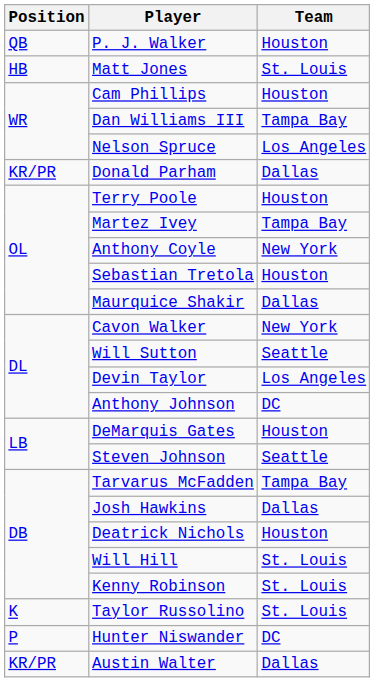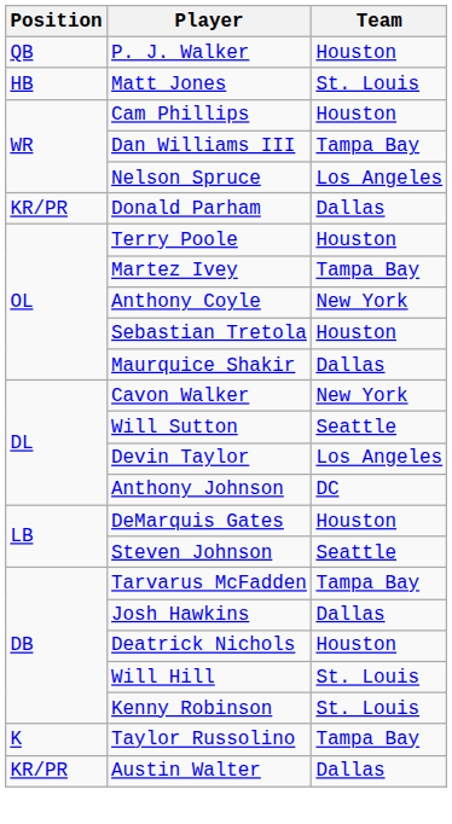Taylor Russolino | Team: St. Louis -> Tampa Bay
- row: P | Hunter Niswander | DC
